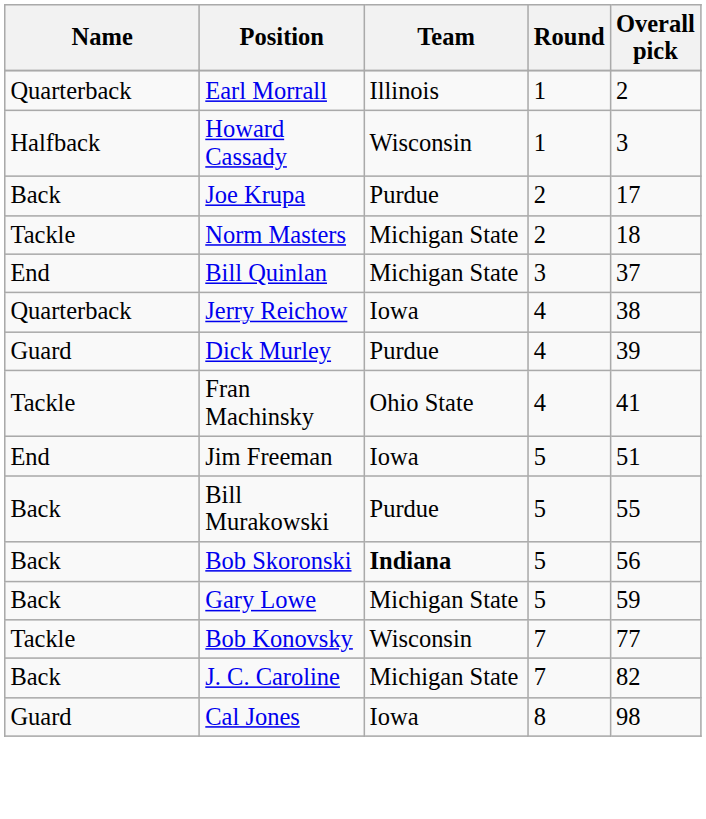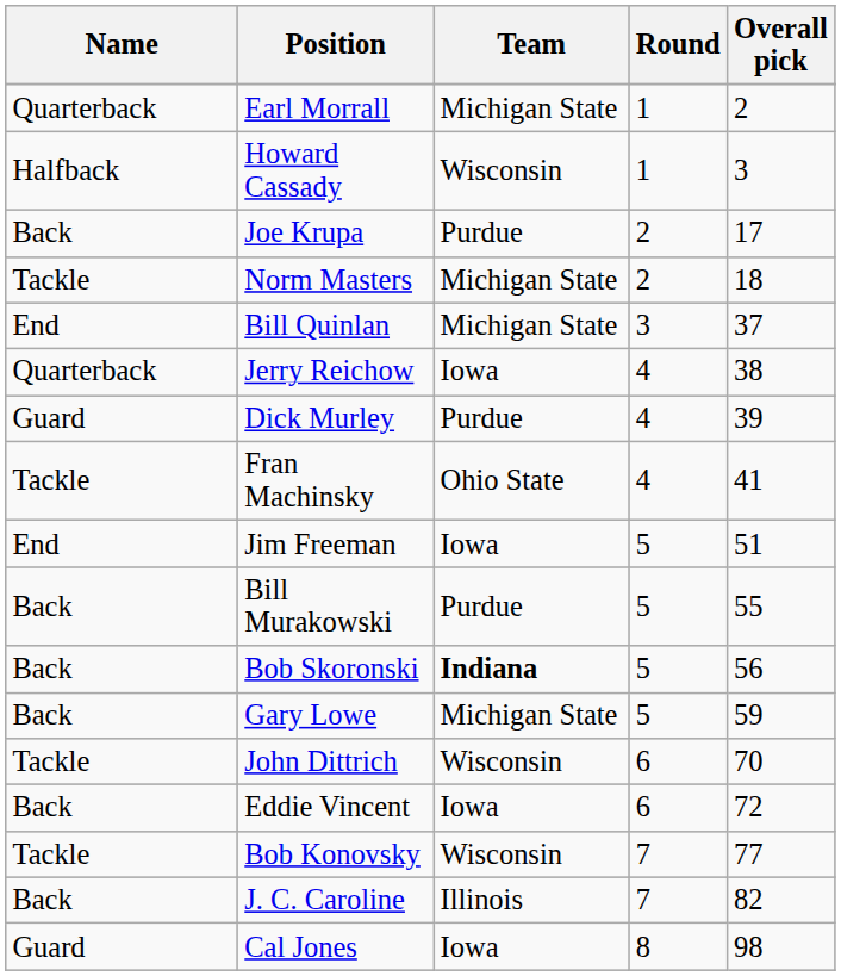Earl Morrall | Team: Illinois -> Michigan State
+ row: Tackle | John Dittrich | Wisconsin | 6 | 70
+ row: Back | Eddie Vincent | Iowa | 6 | 72
J. C. Caroline | Team: Michigan State -> Illinois
